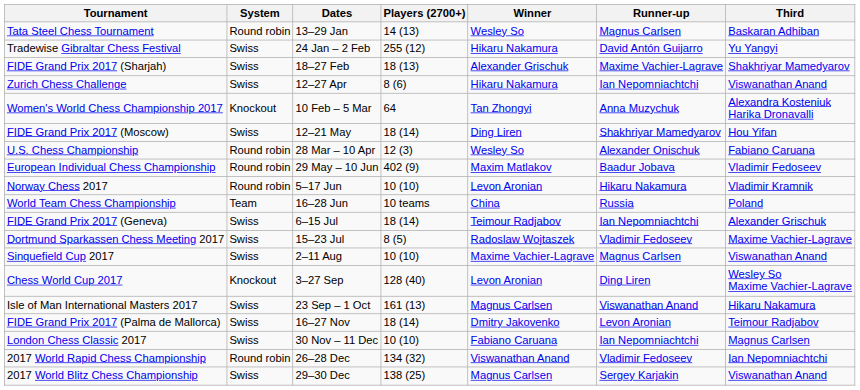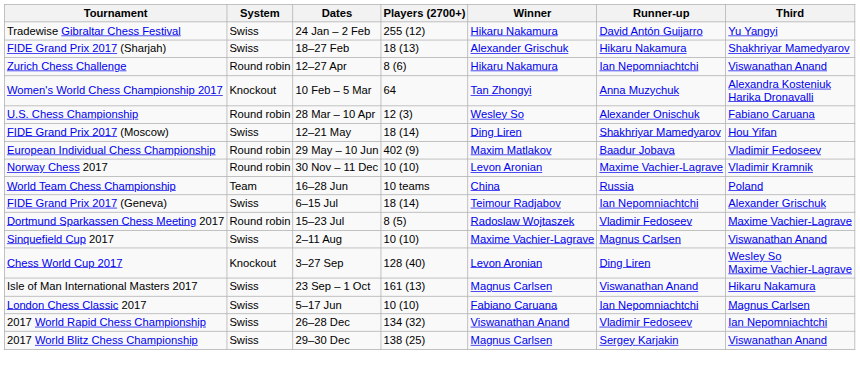- row: Tata Steel Chess Tournament | Round robin | 13–29 Jan | 14 (13) | Wesley So | Magnus Carlsen | Baskaran Adhiban
FIDE Grand Prix 2017 (Sharjah) | Runner-up: Maxime Vachier-Lagrave -> Hikaru Nakamura
Zurich Chess Challenge | System: Swiss -> Round robin
rows swapped: U.S. Chess Championship <-> FIDE Grand Prix 2017 (Moscow)
Norway Chess 2017 | Dates: 5–17 Jun -> 30 Nov – 11 Dec
Norway Chess 2017 | Runner-up: Hikaru Nakamura -> Maxime Vachier-Lagrave
Dortmund Sparkassen Chess Meeting 2017 | System: Swiss -> Round robin
- row: FIDE Grand Prix 2017 (Palma de Mallorca) | Swiss | 16–27 Nov | 18 (14) | Dmitry Jakovenko | Levon Aronian | Teimour Radjabov
London Chess Classic 2017 | Dates: 30 Nov – 11 Dec -> 5–17 Jun
2017 World Rapid Chess Championship | System: Round robin -> Swiss
